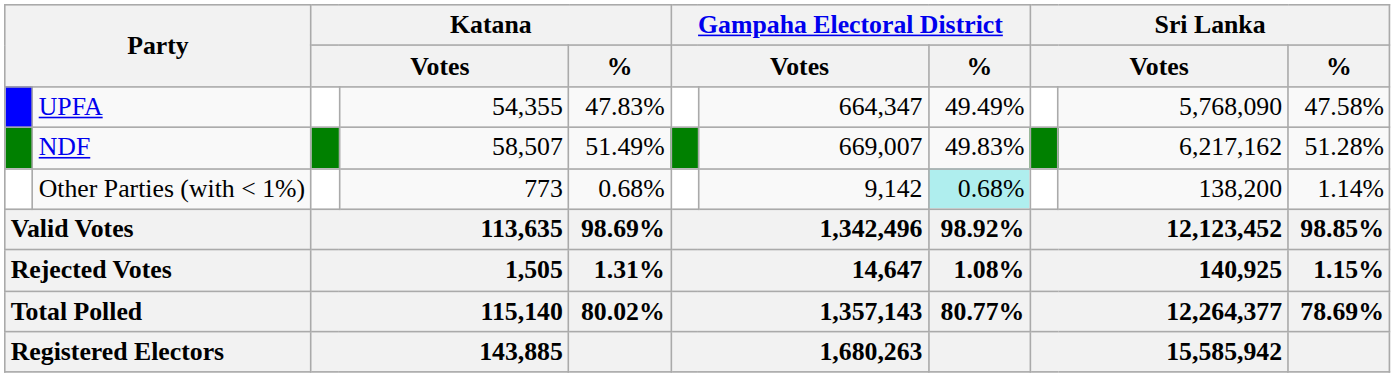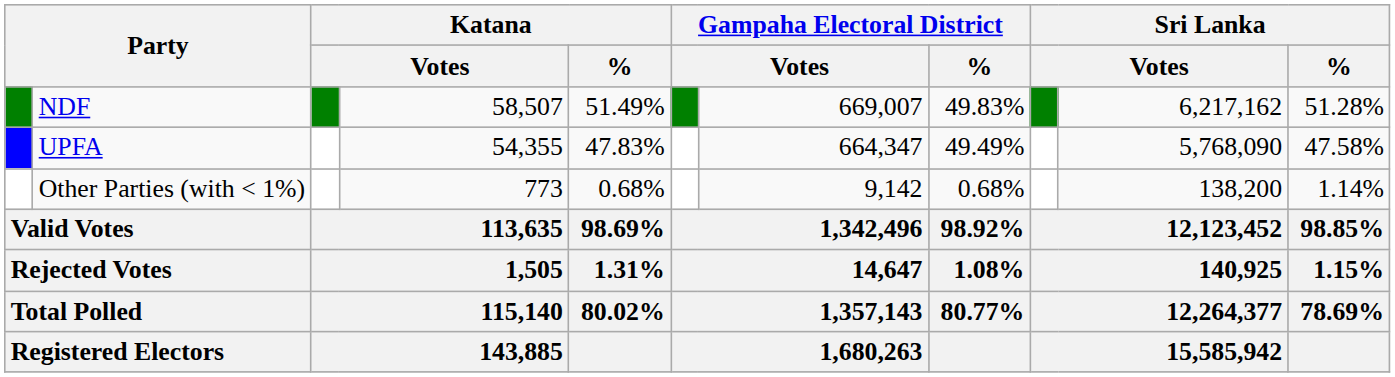rows swapped: NDF <-> UPFA
Other Parties (with < 1%) | Gampaha Electoral District / %: paleturquoise background -> no background
